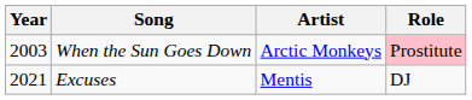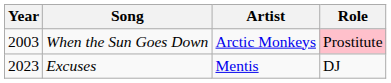Excuses | Year: 2021 -> 2023
